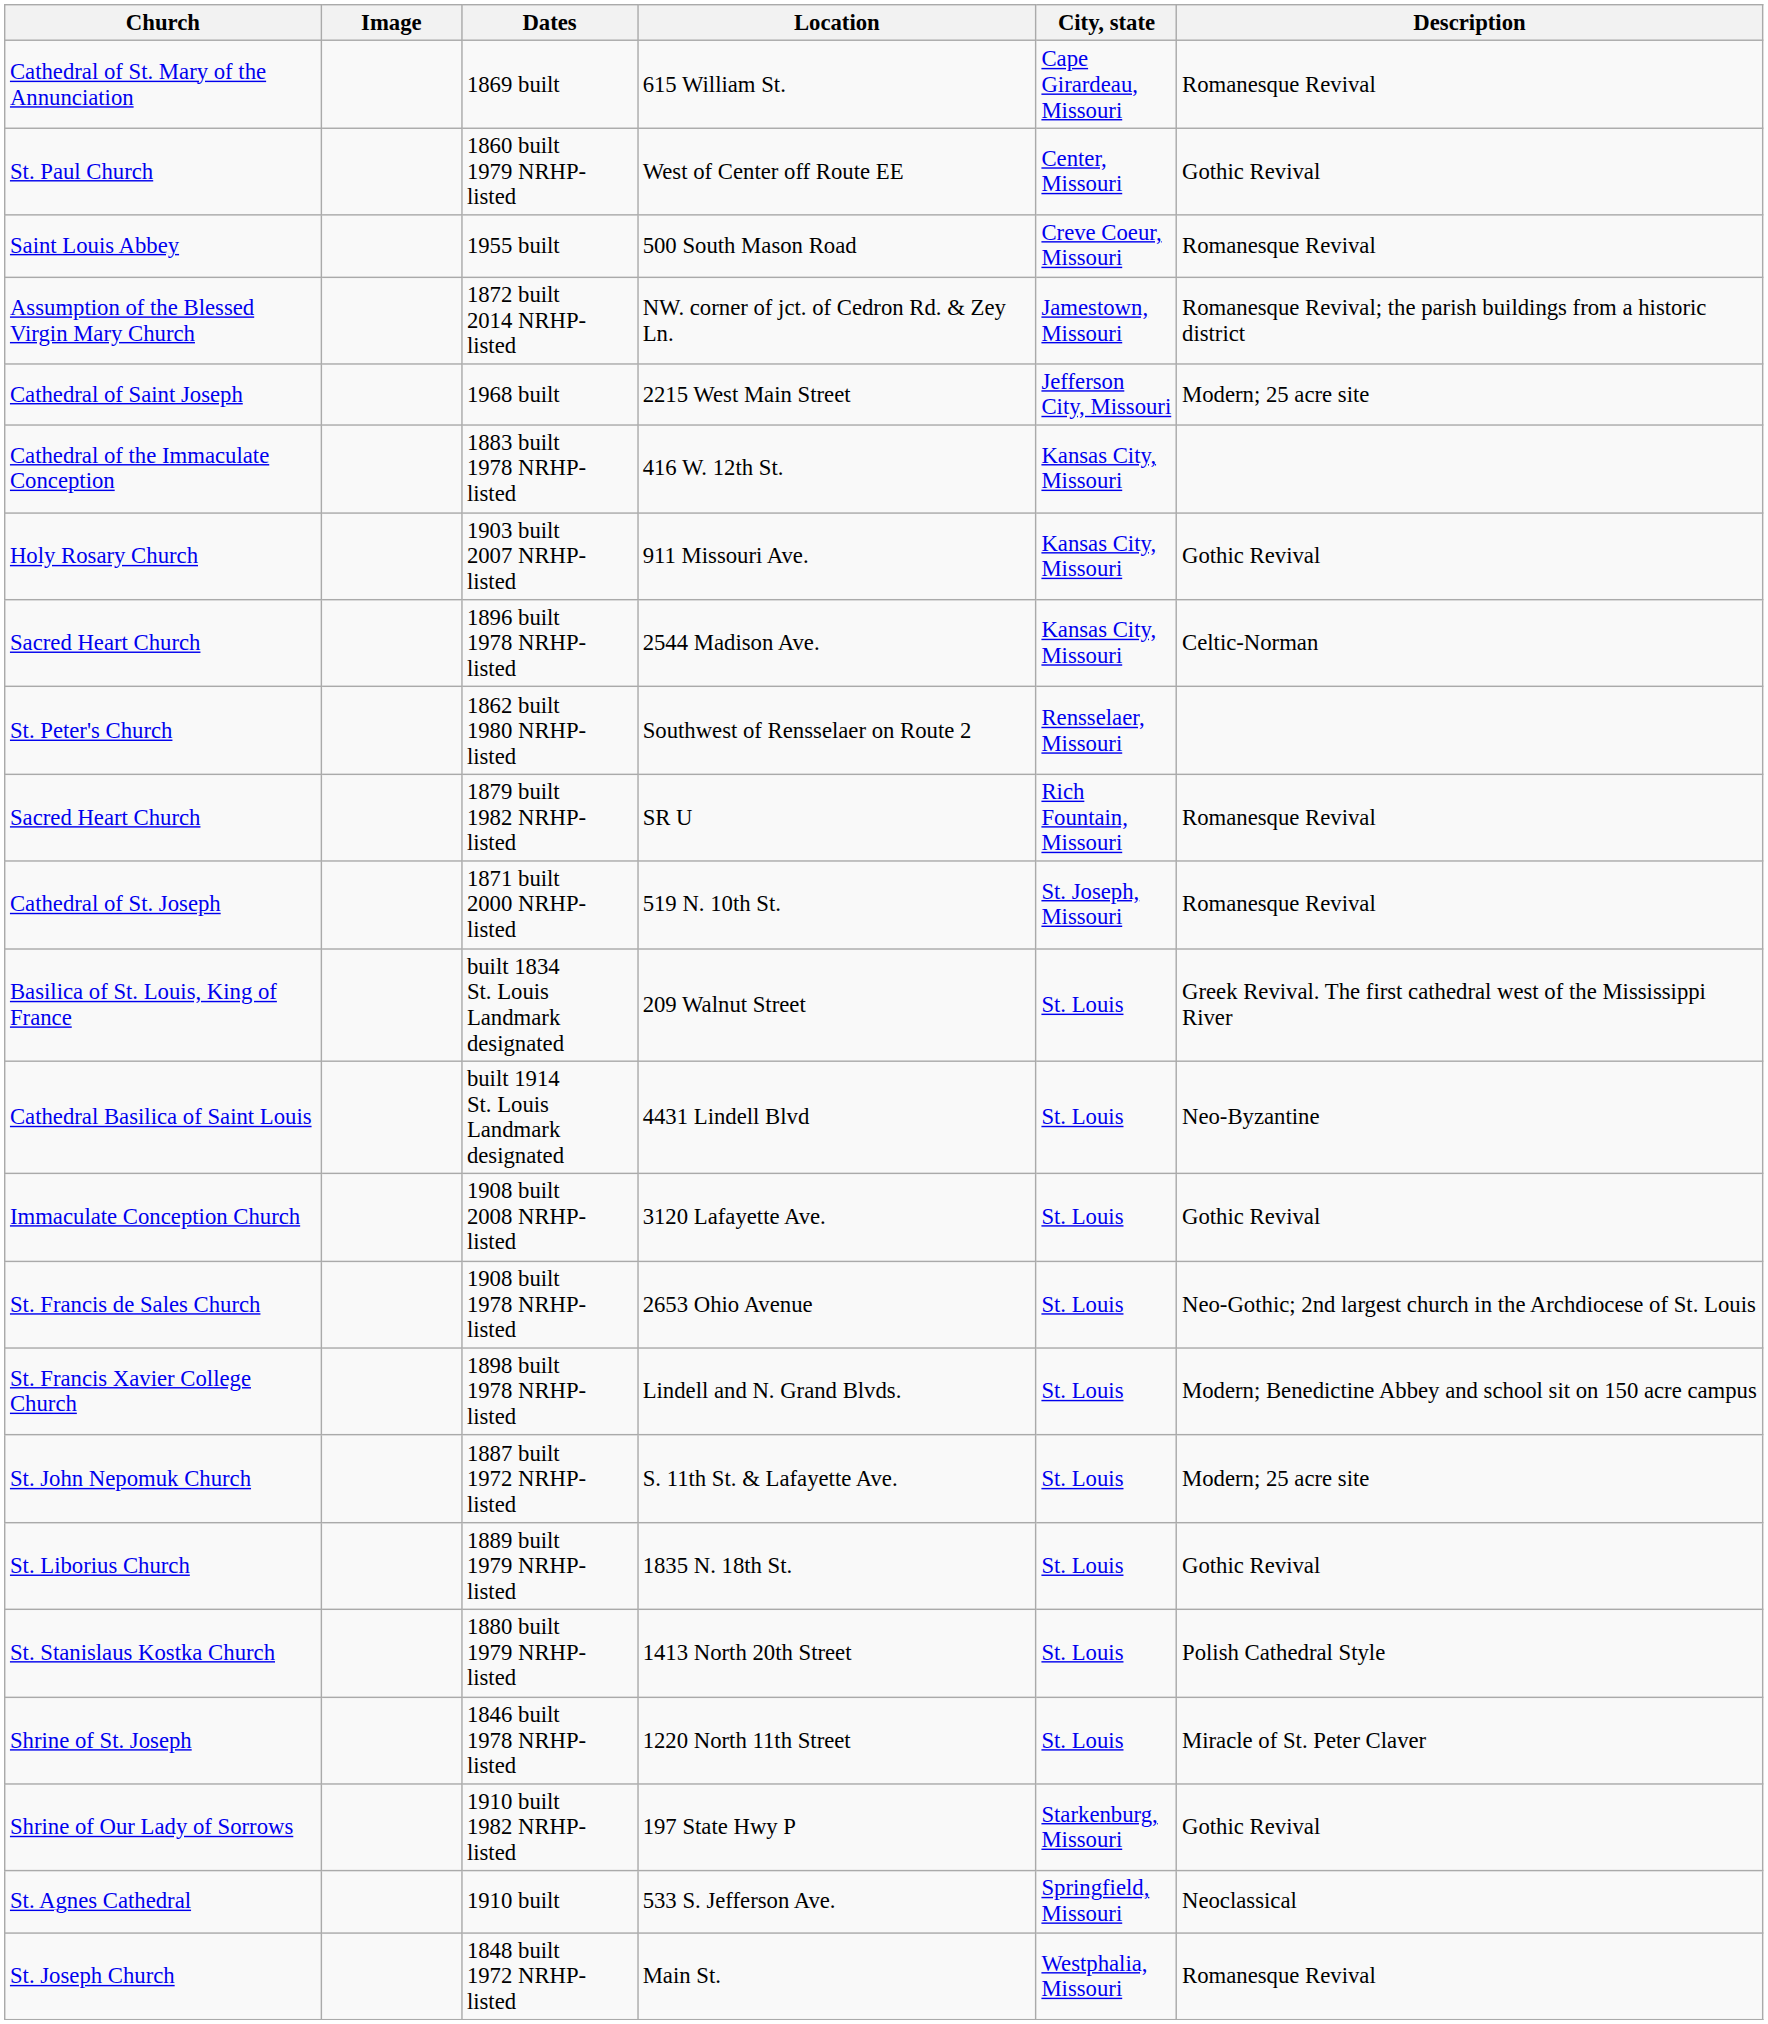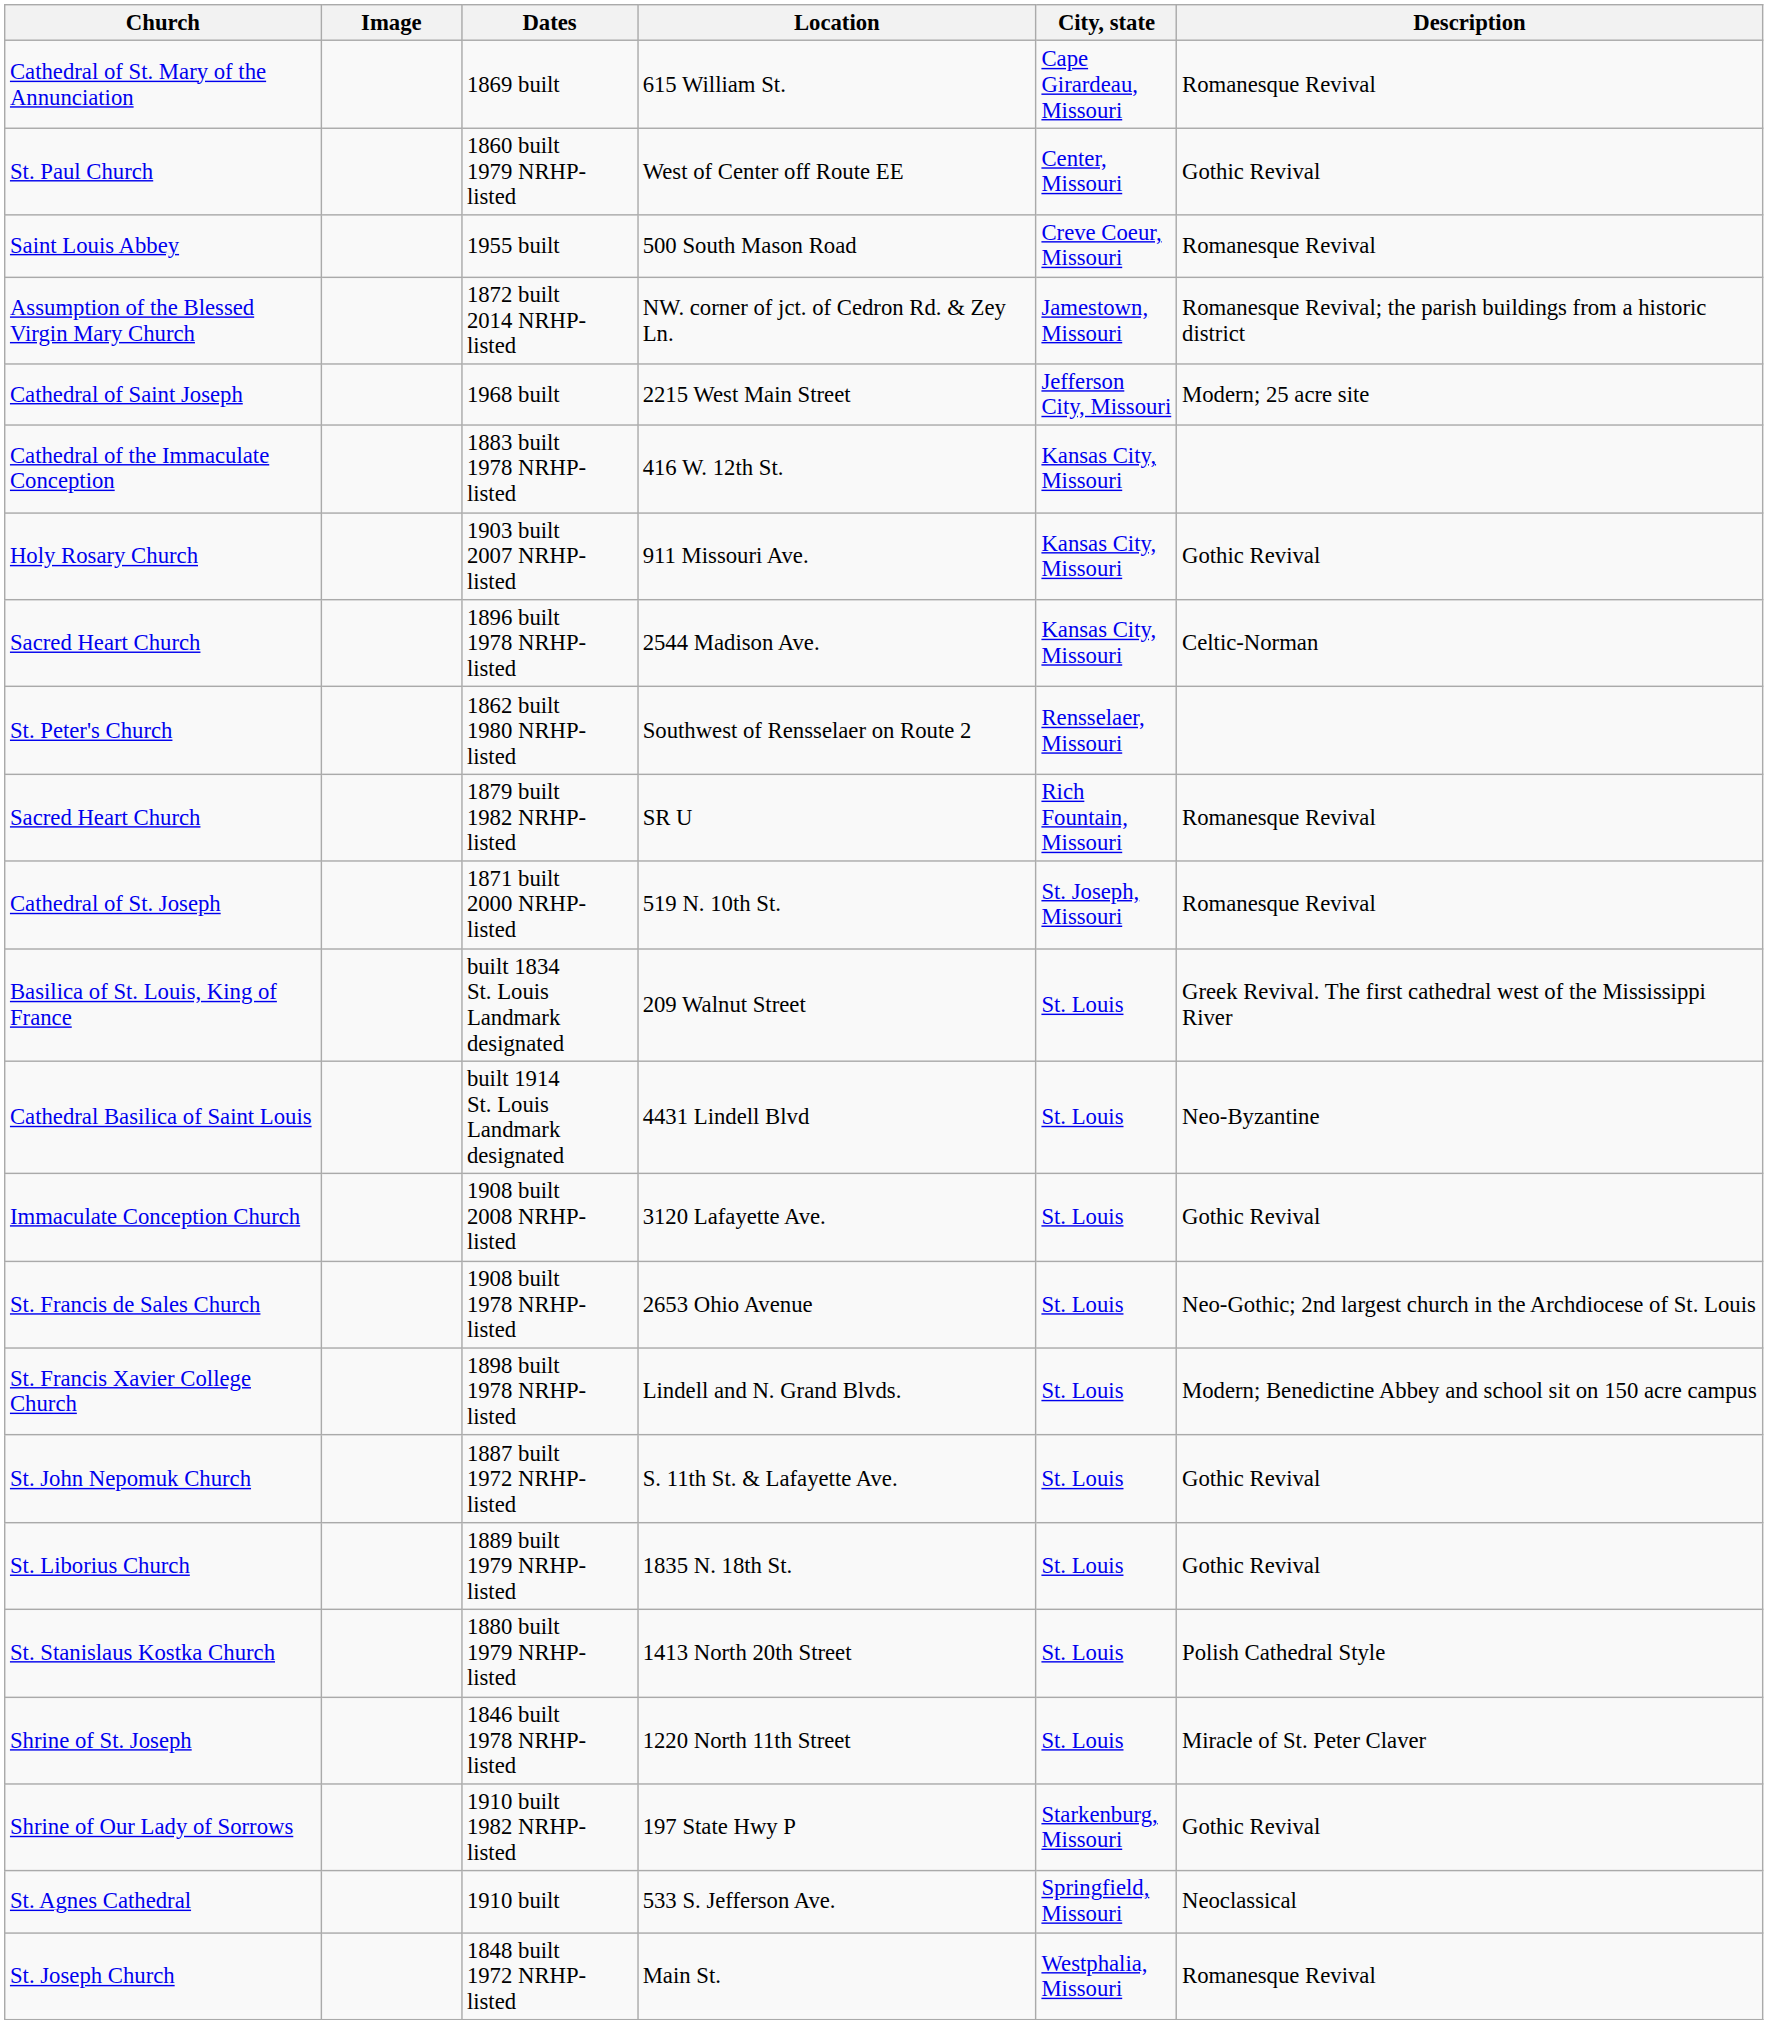1887 built 1972 NRHP-listed | Description: Modern; 25 acre site -> Gothic Revival
